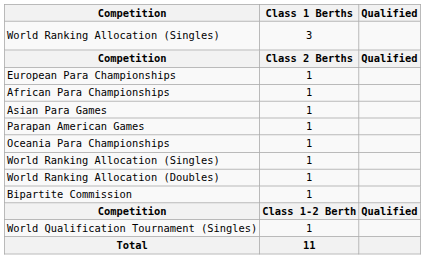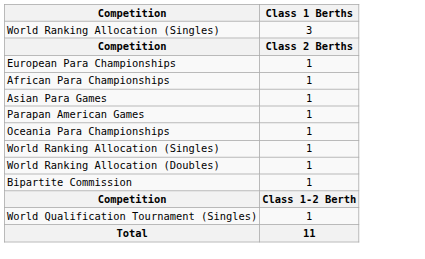- column: Qualified | Qualified | Qualified
